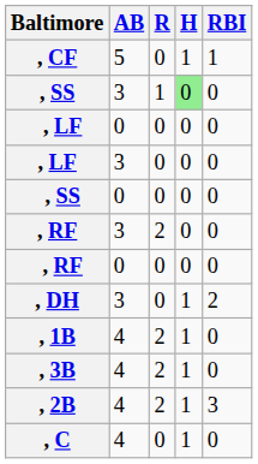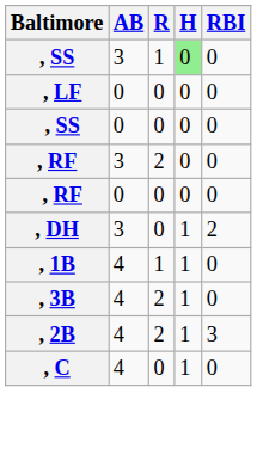- row: , CF | 5 | 0 | 1 | 1
- row: , LF | 3 | 0 | 0 | 0
, 1B | R: 2 -> 1
